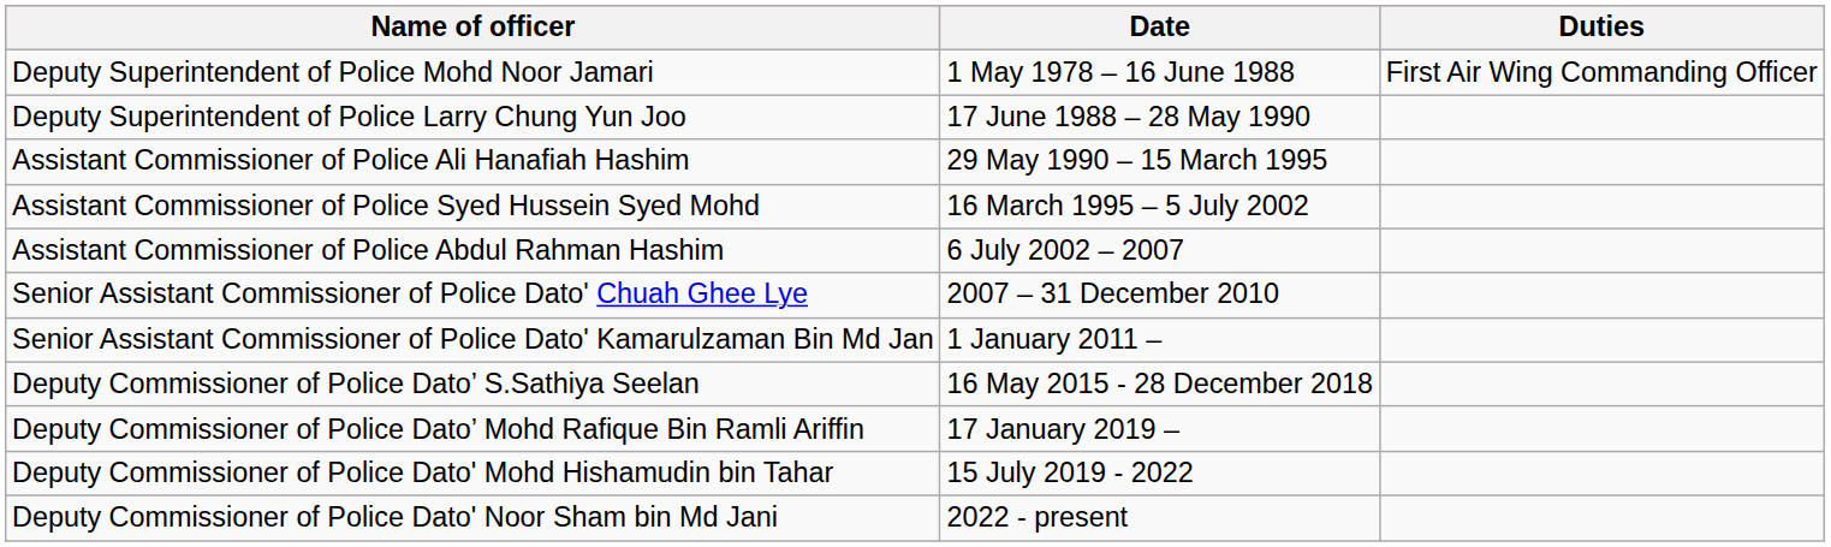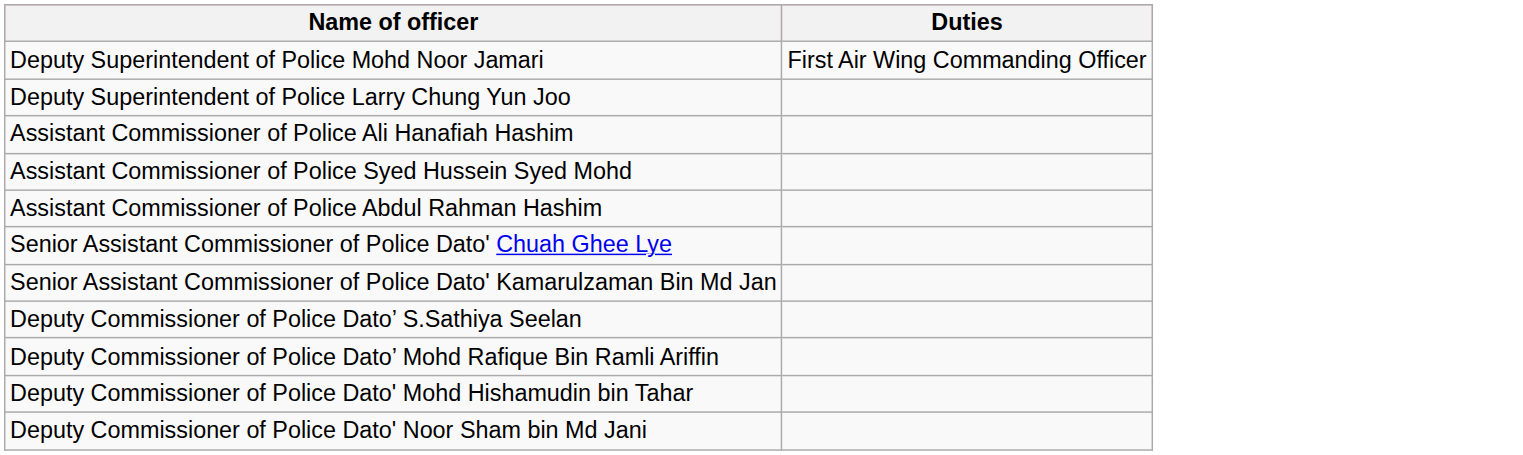- column: Date | 1 May 1978 – 16 June 1988 | 17 June 1988 – 28 May 1990 | 29 May 1990 – 15 March 1995 | 16 March 1995 – 5 July 2002 | 6 July 2002 – 2007 | 2007 – 31 December 2010 | 1 January 2011 – | 16 May 2015 - 28 December 2018 | 17 January 2019 – | 15 July 2019 - 2022 | 2022 - present
